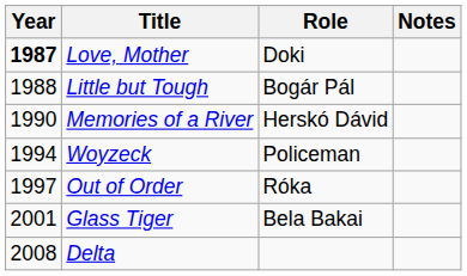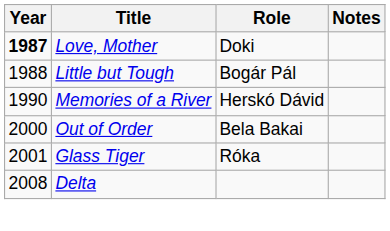- row: 1994 | Woyzeck | Policeman
Out of Order | Year: 1997 -> 2000
Out of Order | Role: Róka -> Bela Bakai
Glass Tiger | Role: Bela Bakai -> Róka
